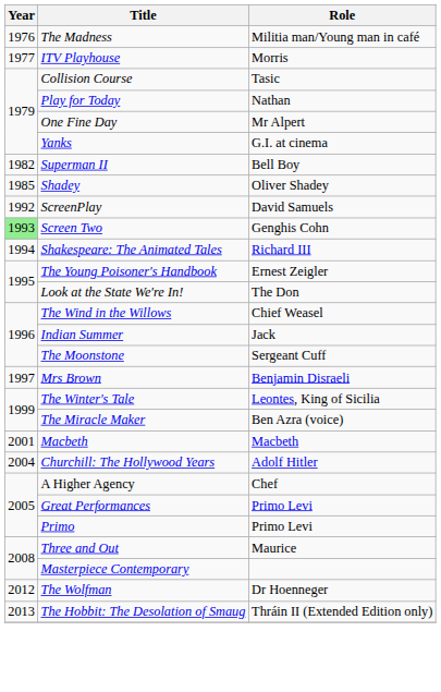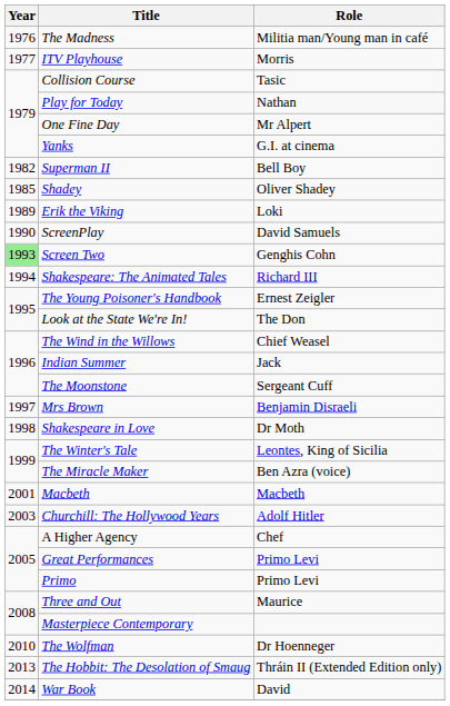+ row: 1989 | Erik the Viking | Loki
ScreenPlay | Year: 1992 -> 1990
+ row: 1998 | Shakespeare in Love | Dr Moth
Churchill: The Hollywood Years | Year: 2004 -> 2003
The Wolfman | Year: 2012 -> 2010
+ row: 2014 | War Book | David
